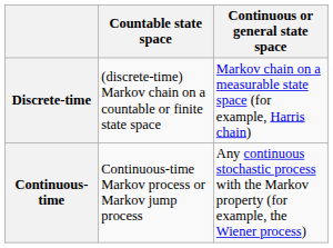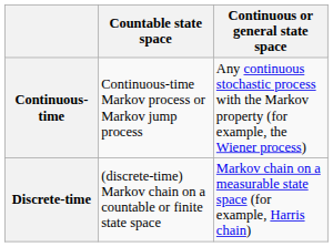rows swapped: Discrete-time <-> Continuous-time
